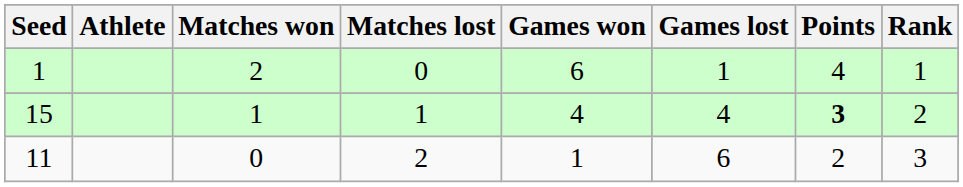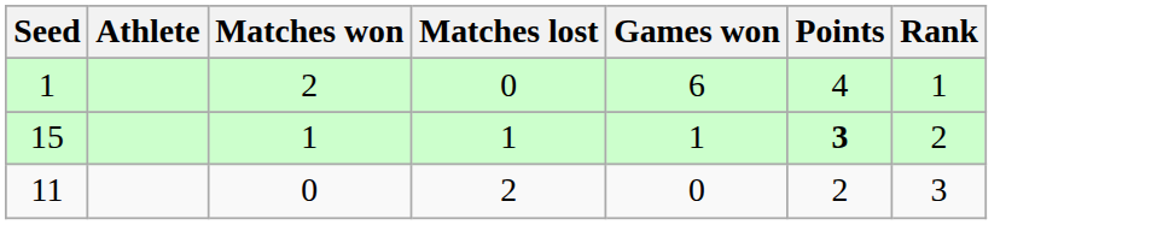- column: Games lost | 1 | 4 | 6
15 | Games won: 4 -> 1
11 | Games won: 1 -> 0
